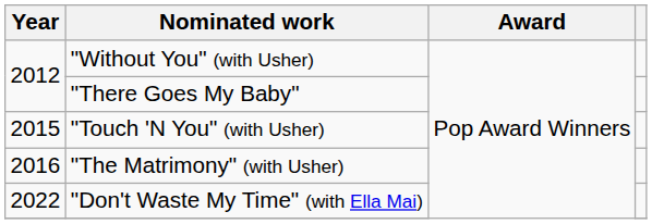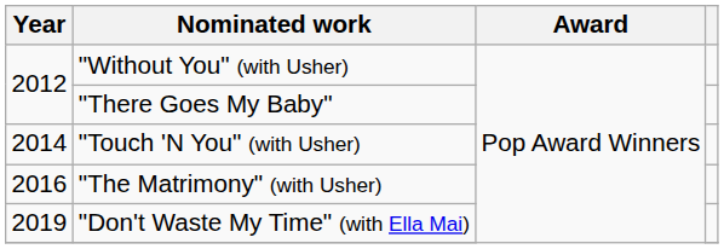"Touch 'N You" (with Usher) | Year: 2015 -> 2014
"Don't Waste My Time" (with Ella Mai) | Year: 2022 -> 2019
